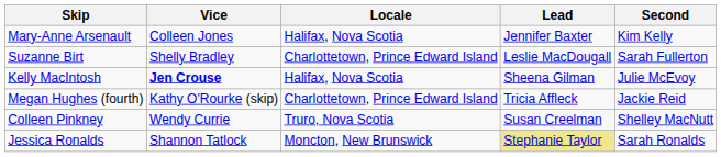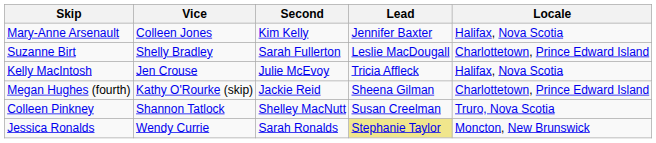columns swapped: Second <-> Locale
Kelly MacIntosh | Vice: bold -> normal
Kelly MacIntosh | Lead: Sheena Gilman -> Tricia Affleck
Megan Hughes (fourth) | Lead: Tricia Affleck -> Sheena Gilman
Colleen Pinkney | Vice: Wendy Currie -> Shannon Tatlock
Jessica Ronalds | Vice: Shannon Tatlock -> Wendy Currie
